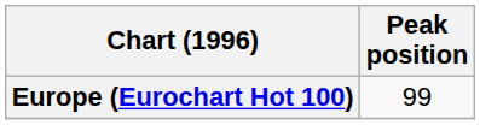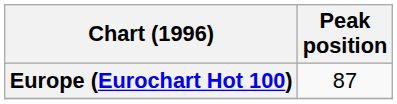Europe (Eurochart Hot 100) | Peak position: 99 -> 87
